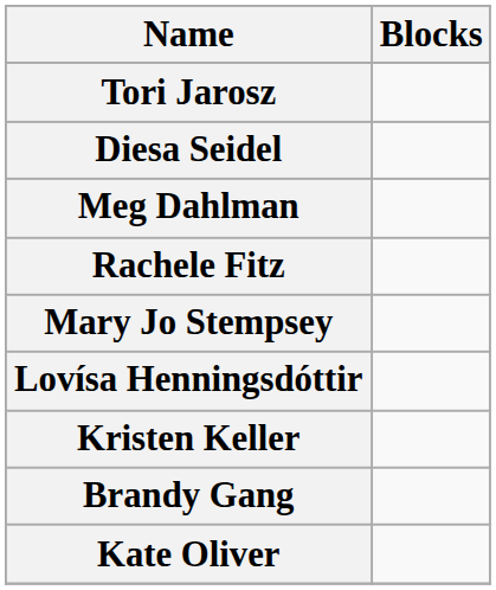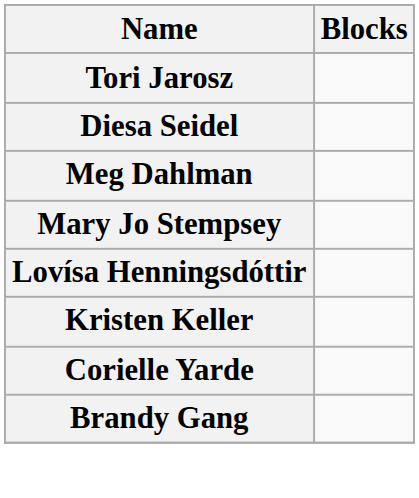- row: Rachele Fitz
+ row: Corielle Yarde
- row: Kate Oliver
